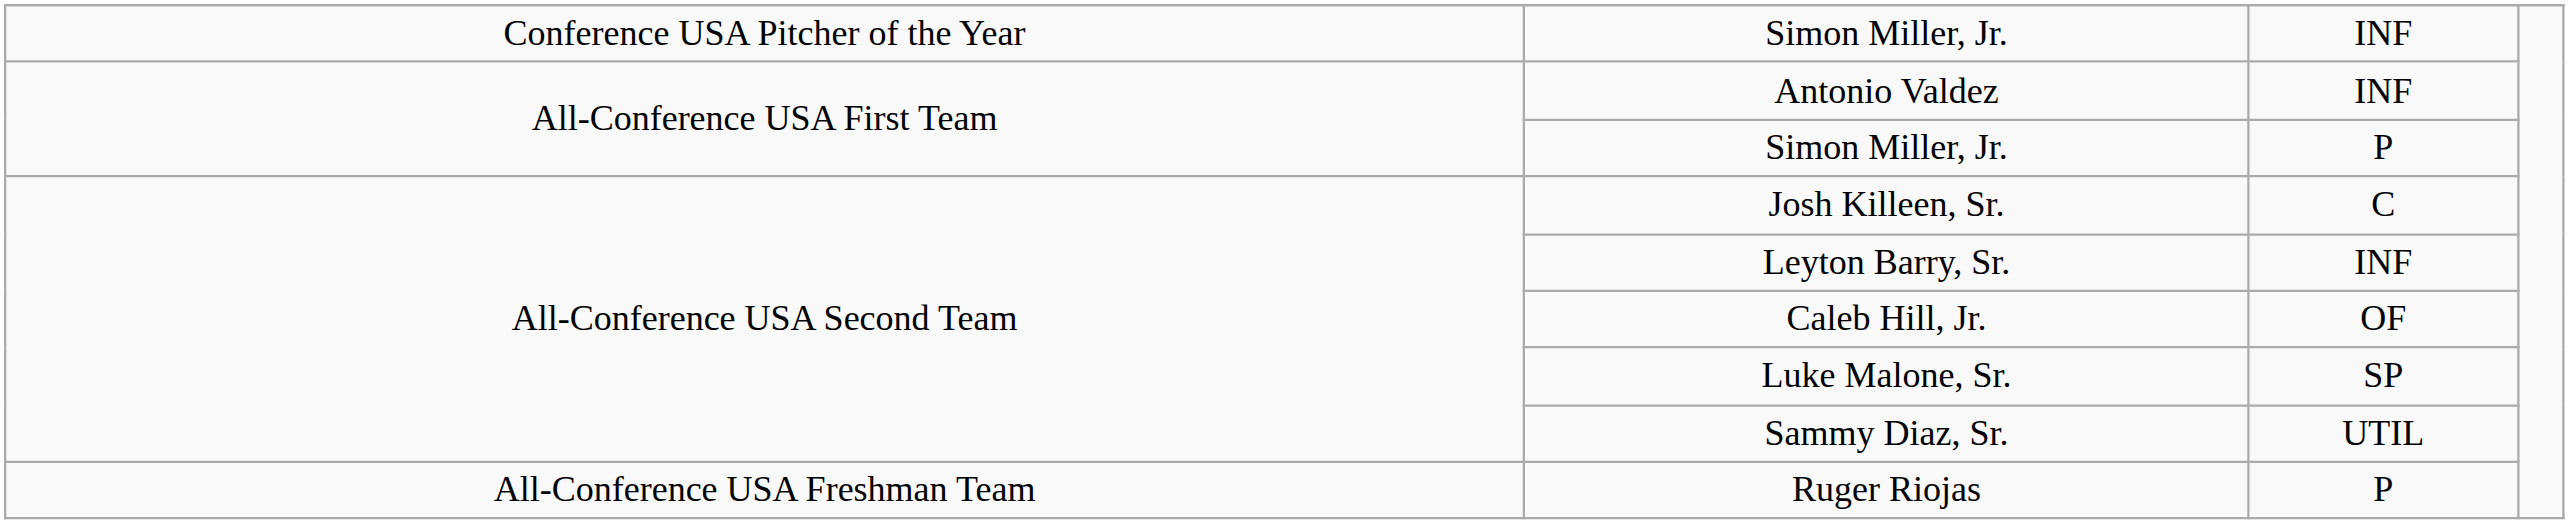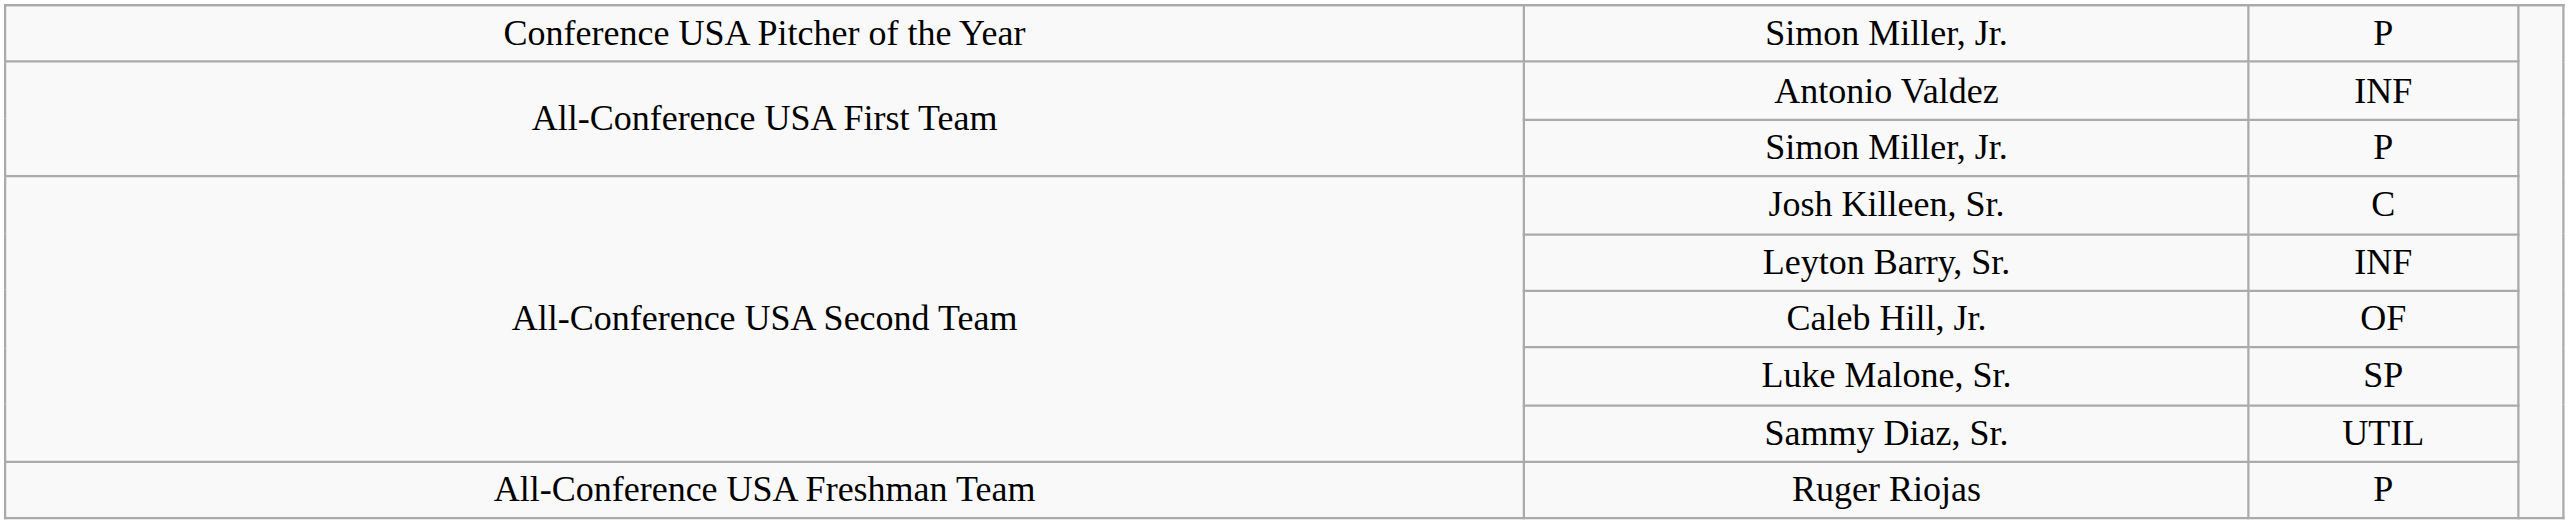Conference USA Pitcher of the Year / Simon Miller, Jr. | column 3: INF -> P
